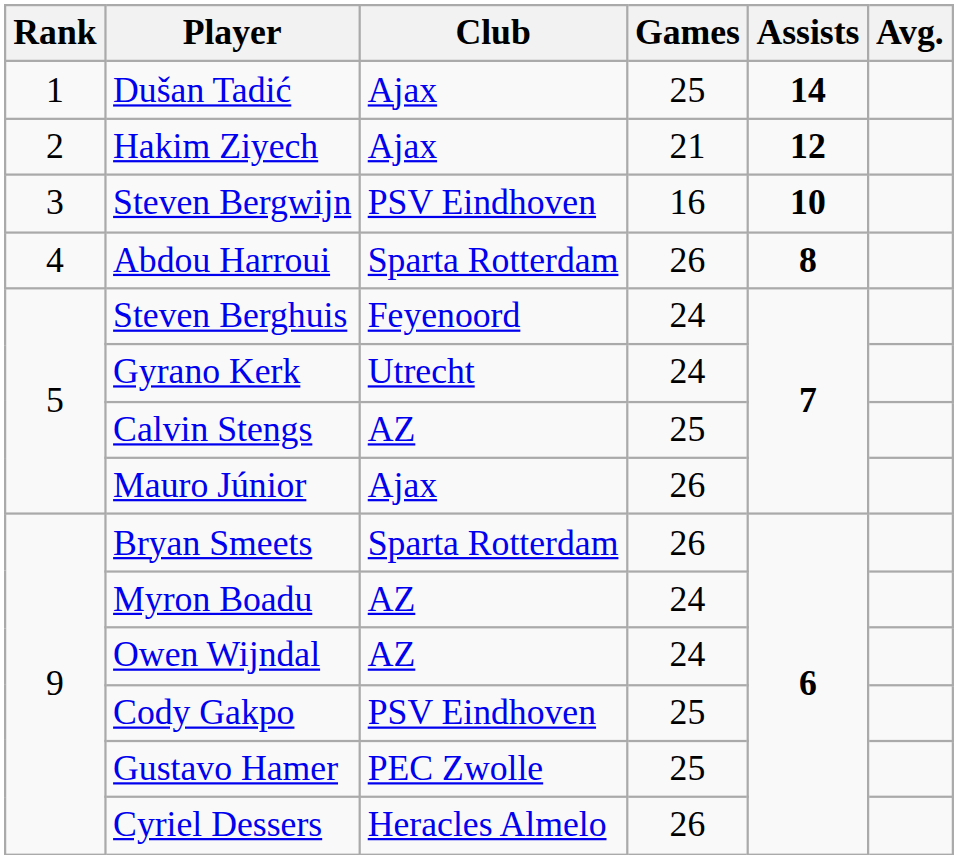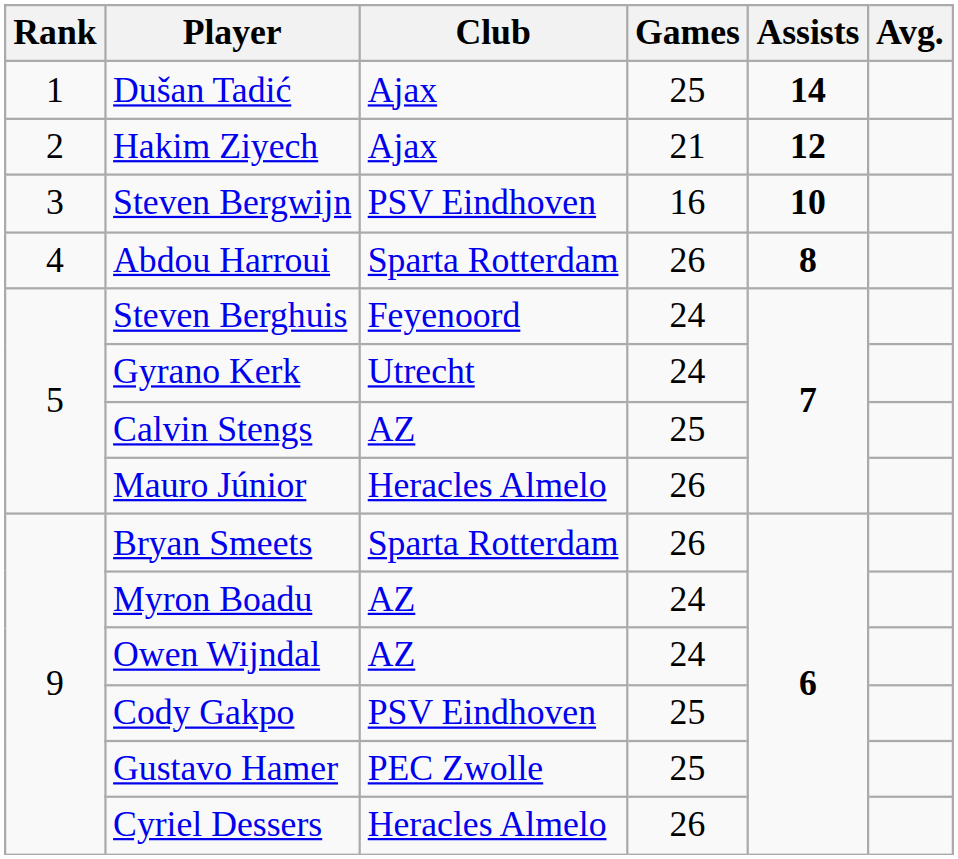Mauro Júnior | Club: Ajax -> Heracles Almelo
